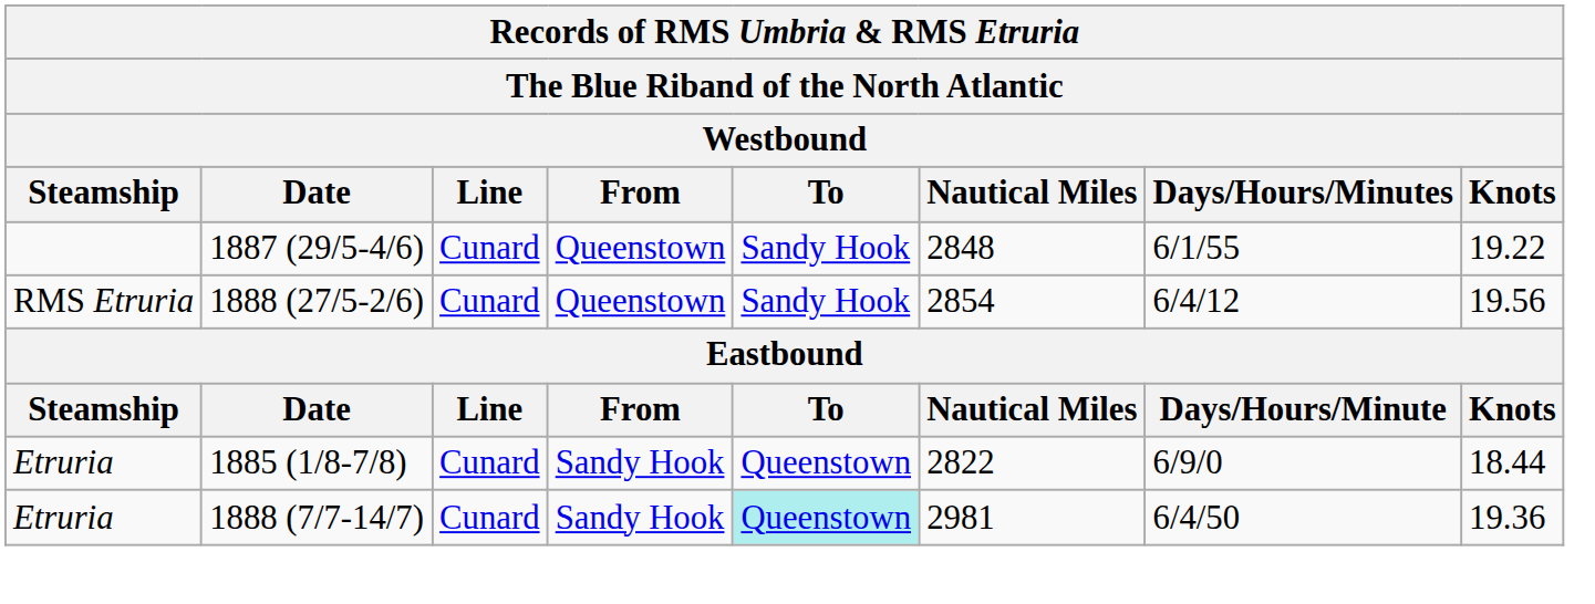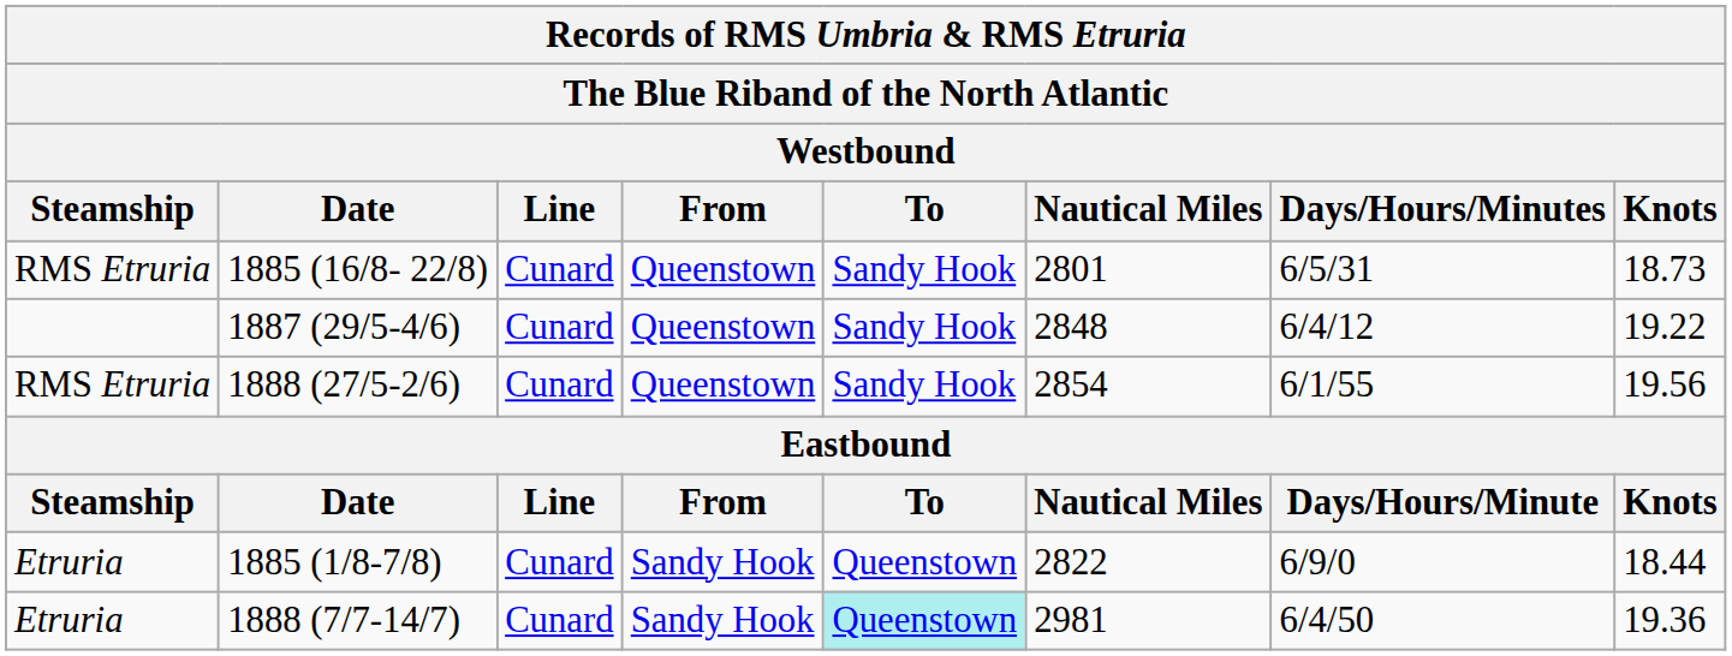+ row: RMS Etruria | 1885 (16/8- 22/8) | Cunard | Queenstown | Sandy Hook | 2801 | 6/5/31 | 18.73
1887 (29/5-4/6) | Days/Hours/Minutes: 6/1/55 -> 6/4/12
1888 (27/5-2/6) | Days/Hours/Minutes: 6/4/12 -> 6/1/55
